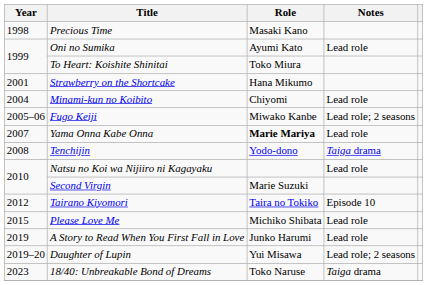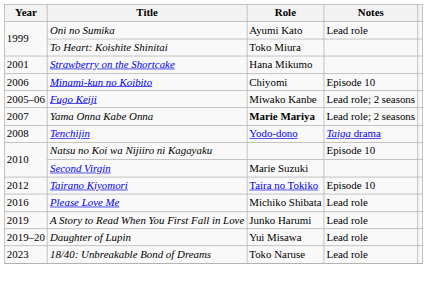- row: 1998 | Precious Time | Masaki Kano
Minami-kun no Koibito | Year: 2004 -> 2006
Minami-kun no Koibito | Notes: Lead role -> Episode 10
Yama Onna Kabe Onna | Notes: Lead role -> Lead role; 2 seasons
Natsu no Koi wa Nijiiro ni Kagayaku | Notes: Lead role -> Episode 10
Please Love Me | Year: 2015 -> 2016
Daughter of Lupin | Notes: Lead role; 2 seasons -> Lead role
18/40: Unbreakable Bond of Dreams | Notes: Taiga drama -> Lead role
